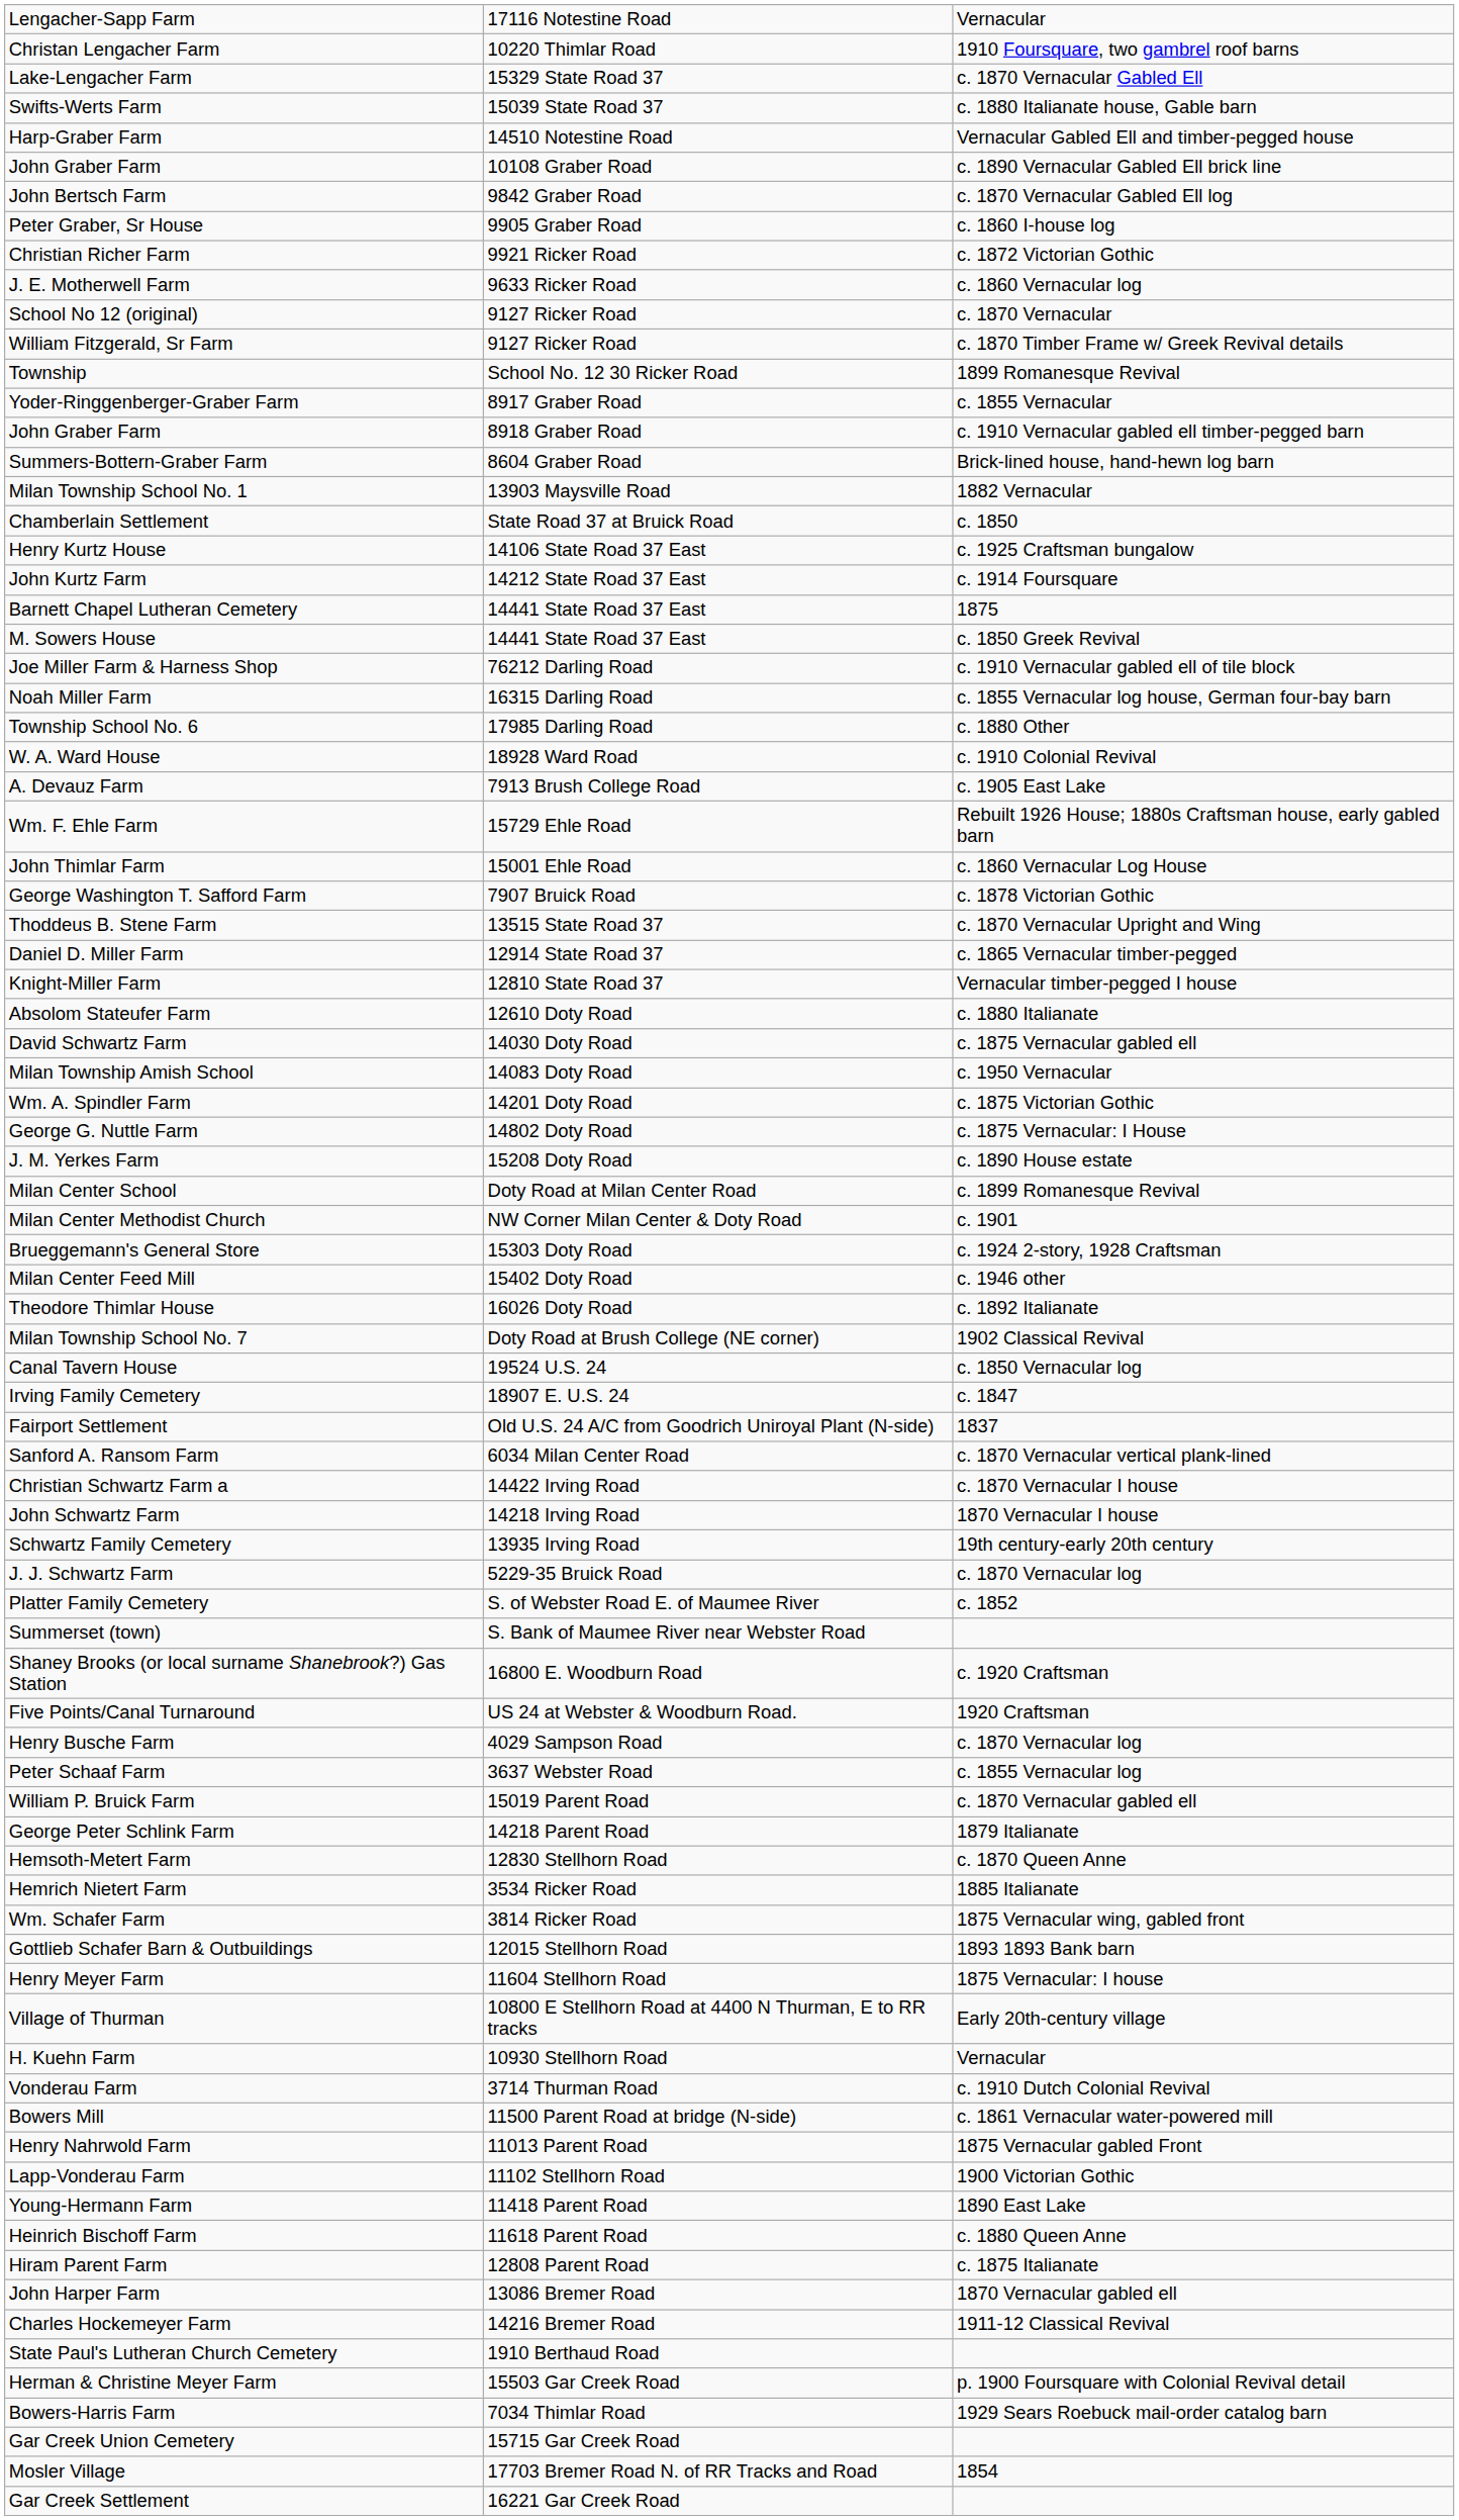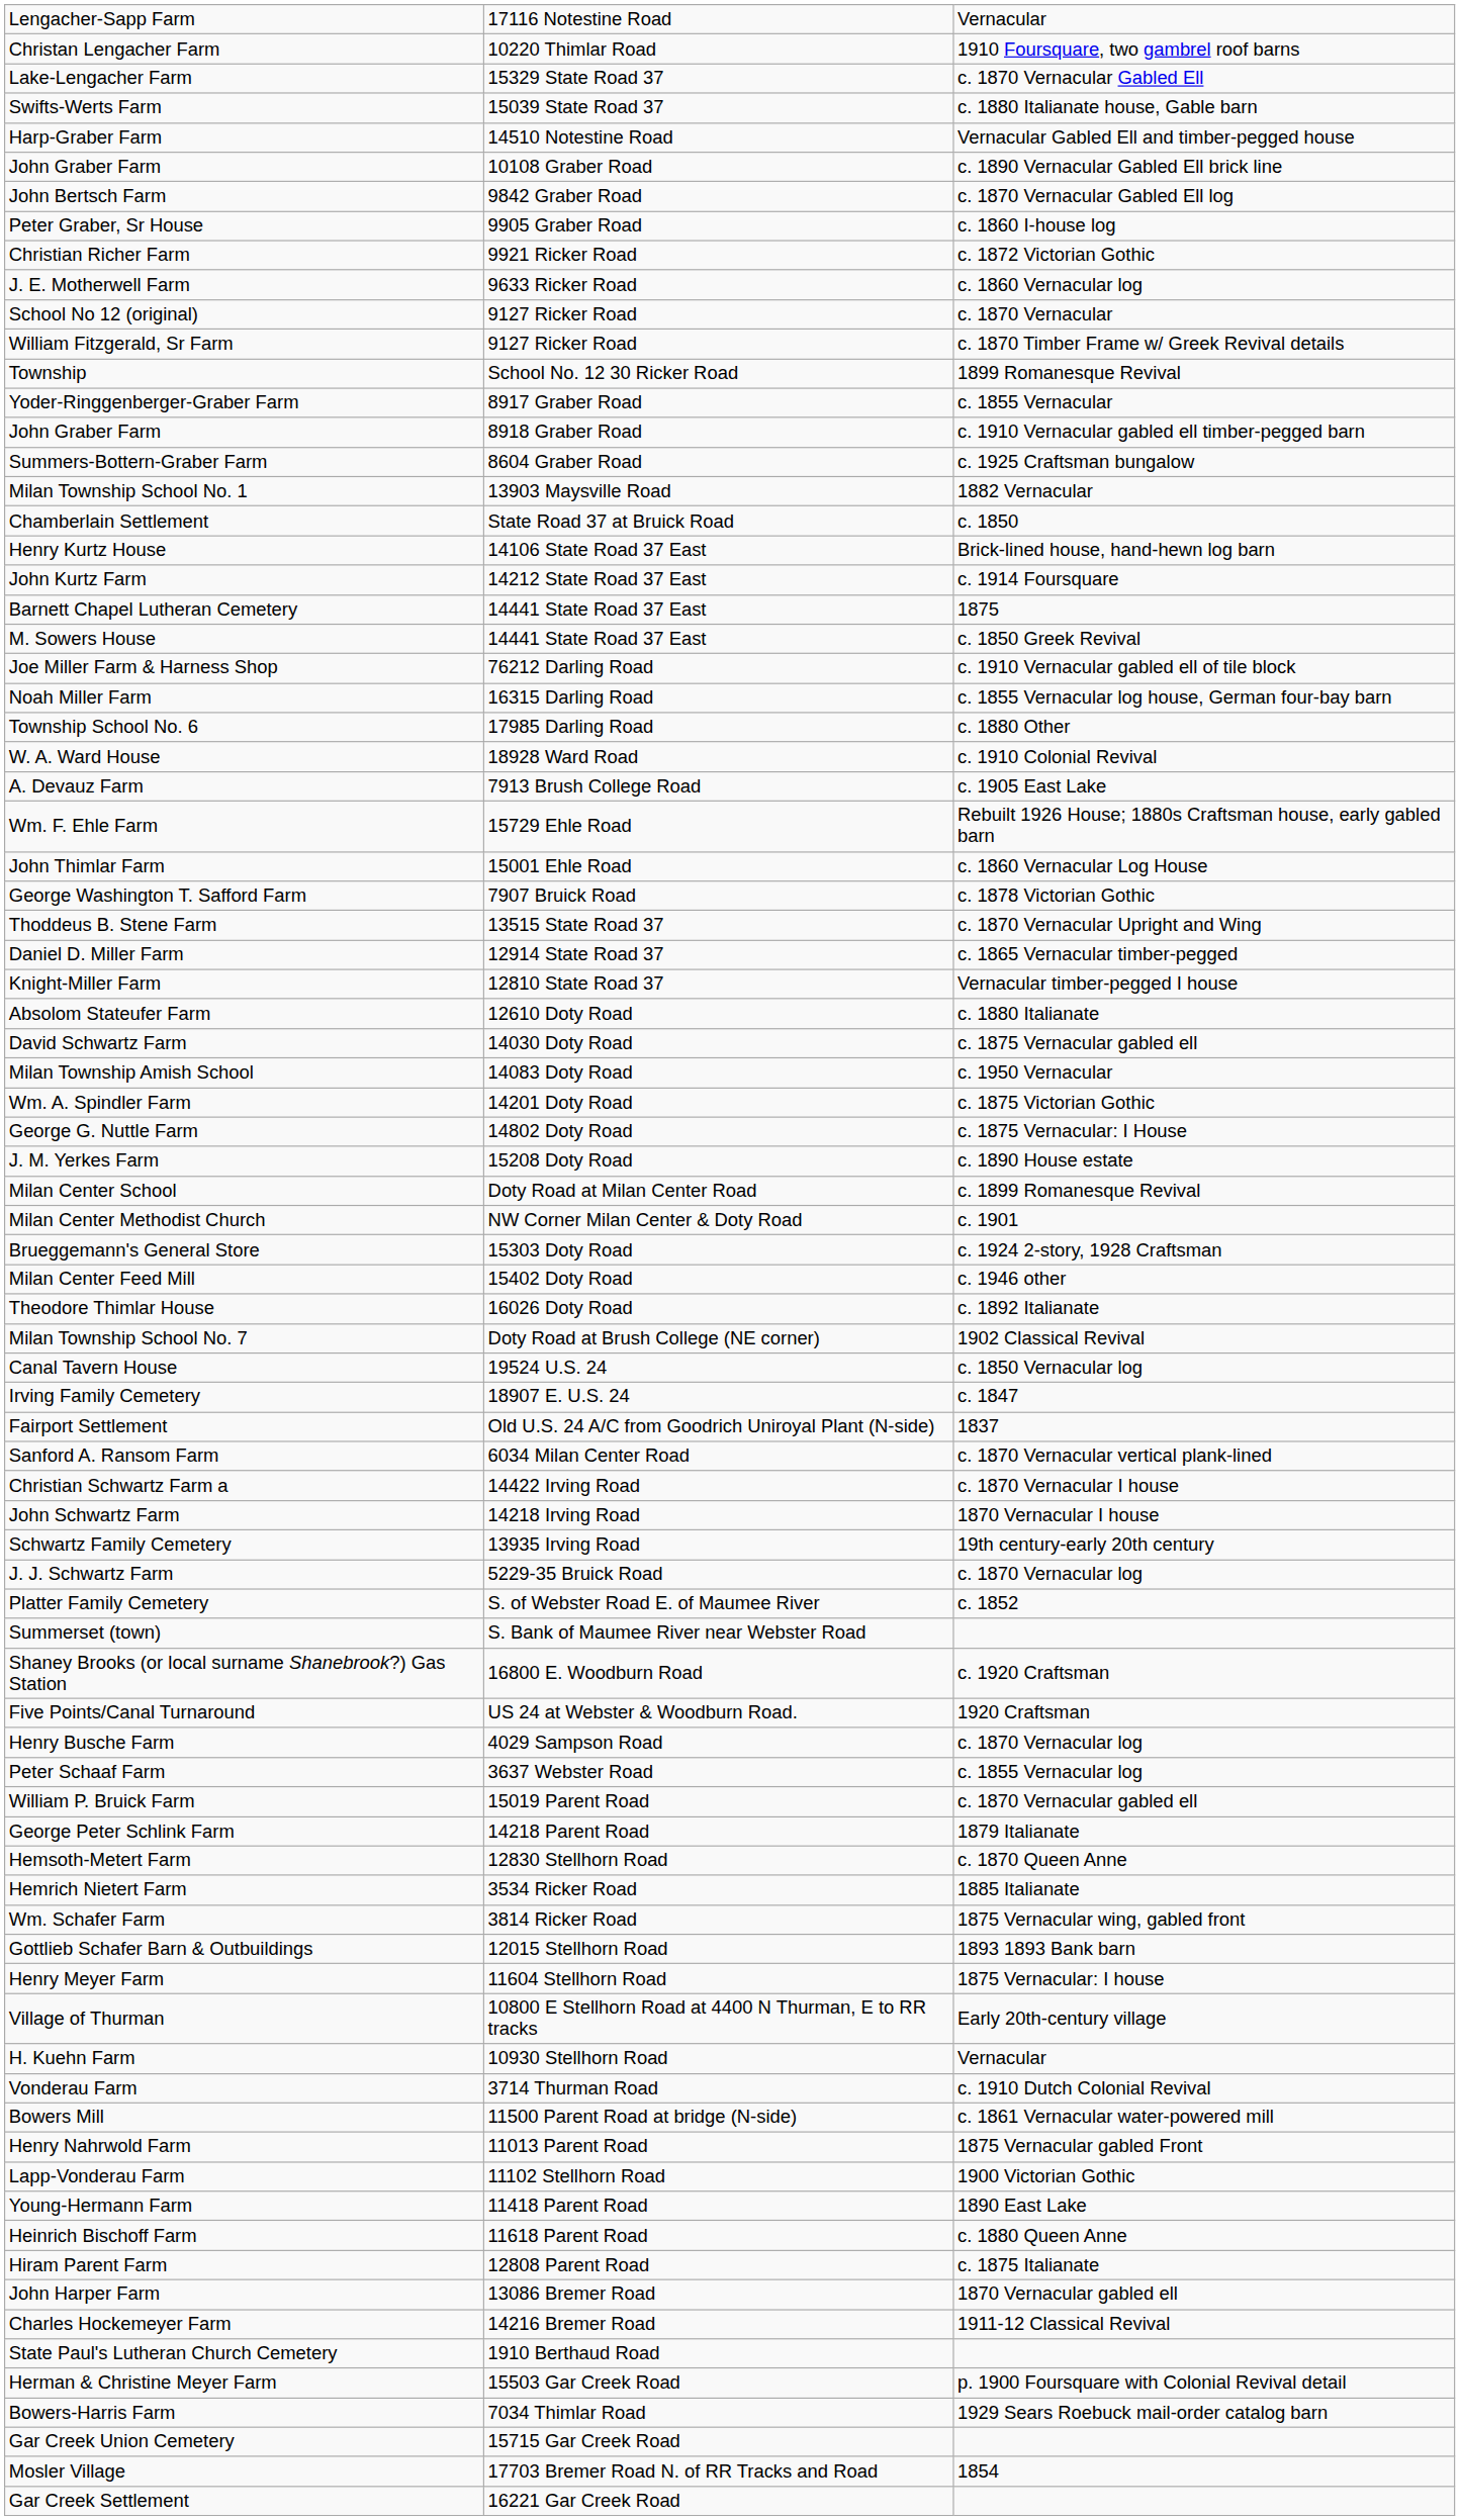Summers-Bottern-Graber Farm | column 3: Brick-lined house, hand-hewn log barn -> c. 1925 Craftsman bungalow
Henry Kurtz House | column 3: c. 1925 Craftsman bungalow -> Brick-lined house, hand-hewn log barn
